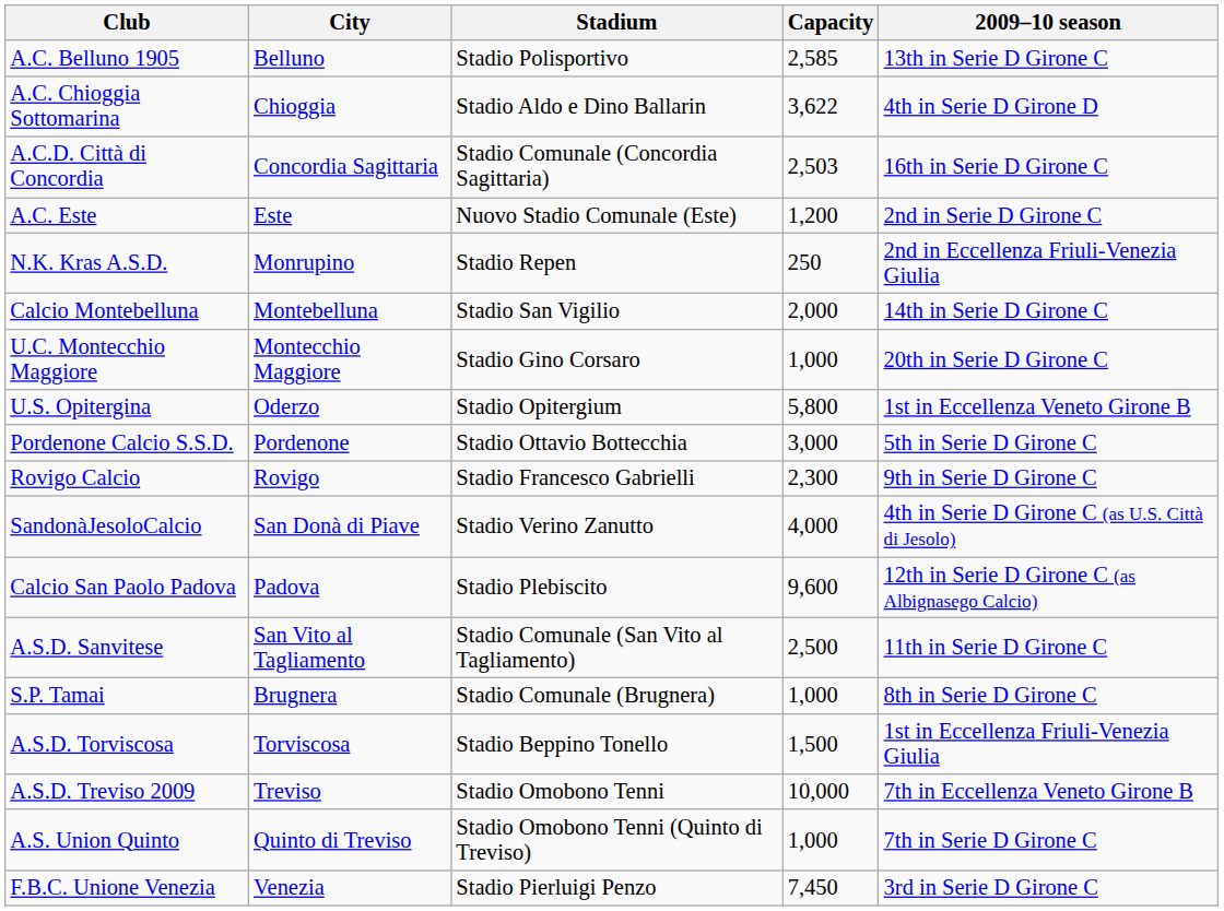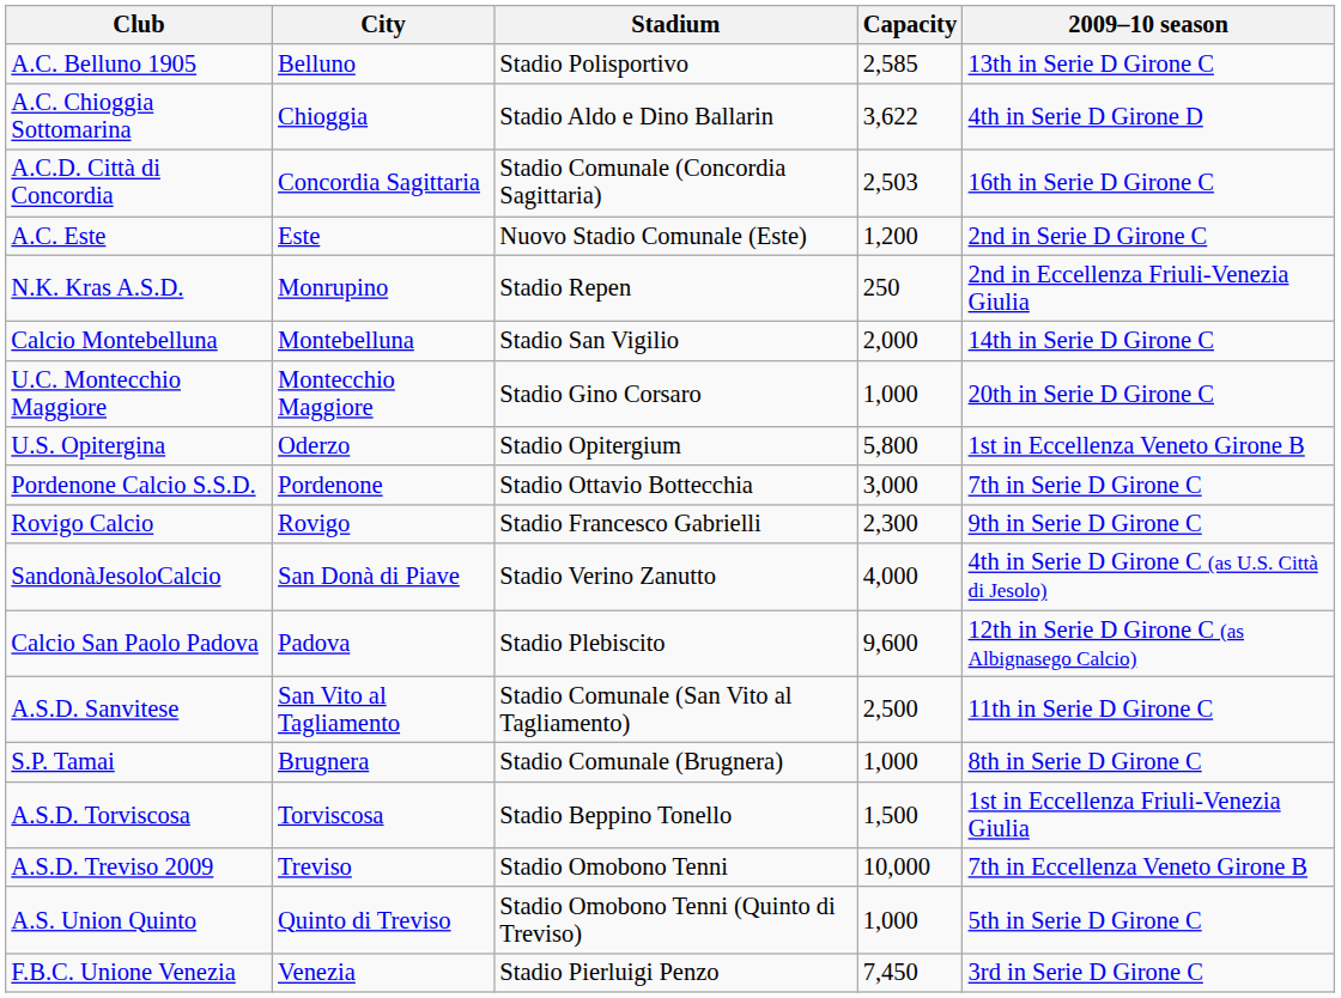Pordenone Calcio S.S.D. | 2009–10 season: 5th in Serie D Girone C -> 7th in Serie D Girone C
A.S. Union Quinto | 2009–10 season: 7th in Serie D Girone C -> 5th in Serie D Girone C
